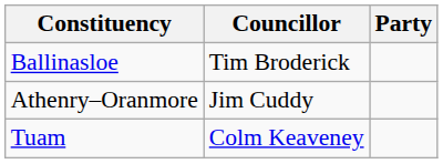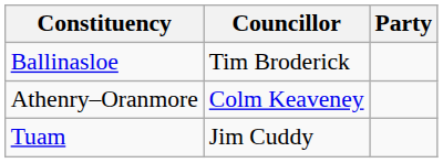Athenry–Oranmore | Councillor: Jim Cuddy -> Colm Keaveney
Tuam | Councillor: Colm Keaveney -> Jim Cuddy
